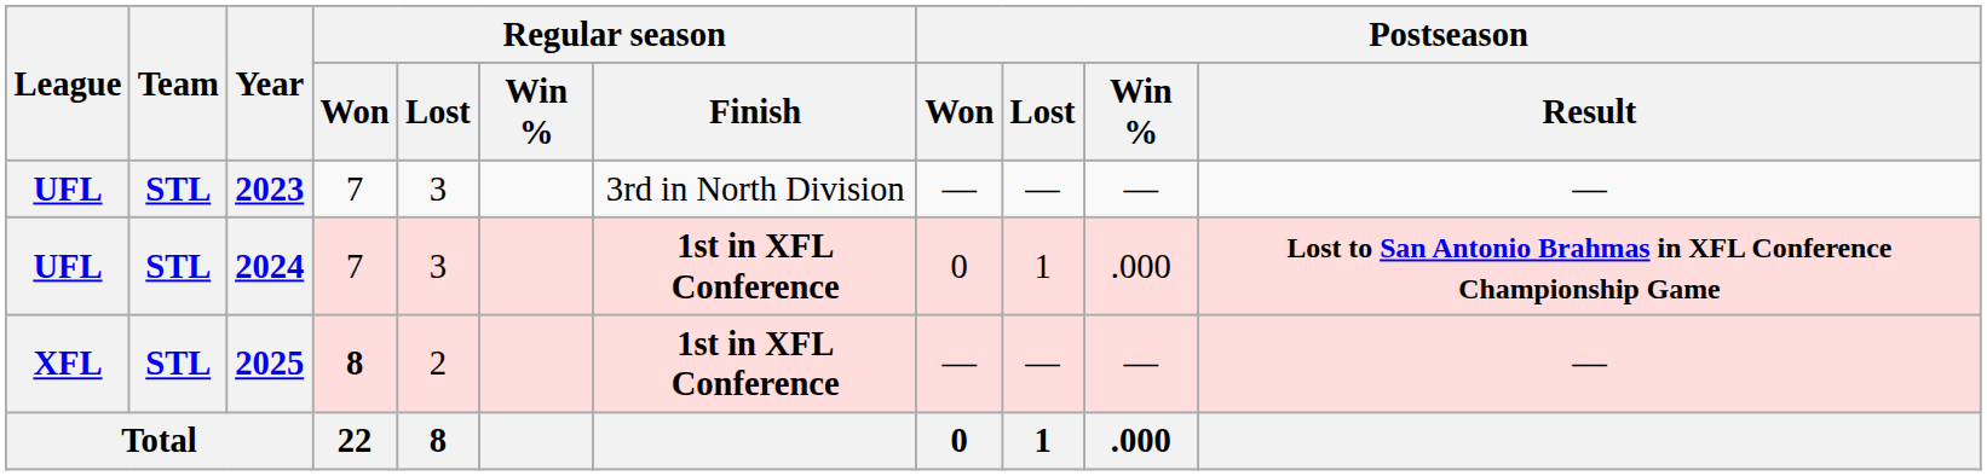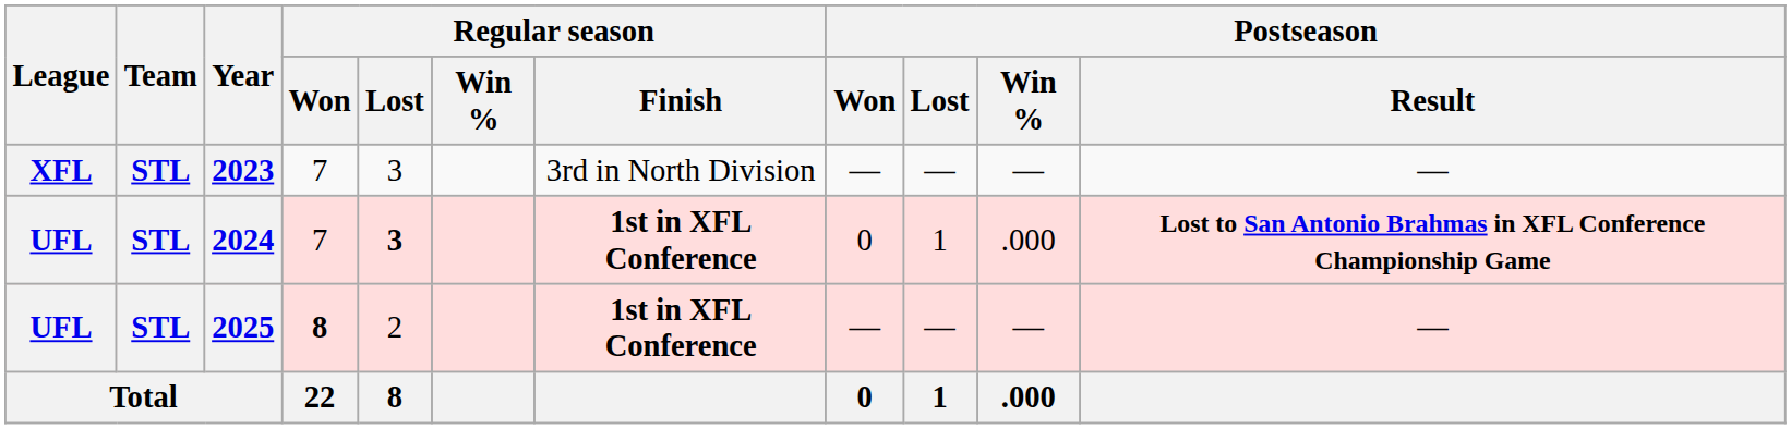2023 | League: UFL -> XFL
2024 | Regular season / Lost: normal -> bold
2025 | League: XFL -> UFL
